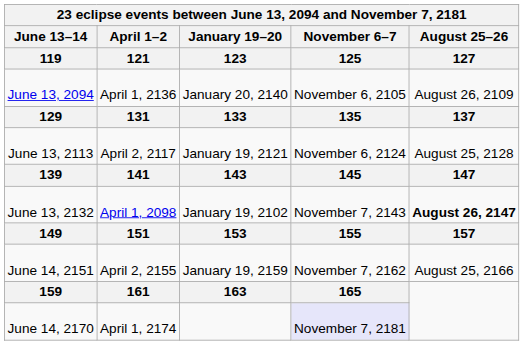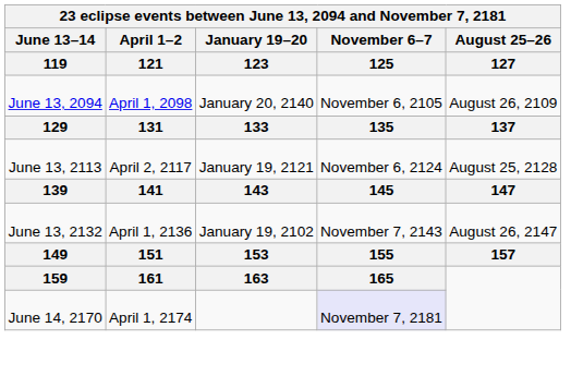June 13, 2094 | April 1–2 / 121: April 1, 2136 -> April 1, 2098
June 13, 2132 | April 1–2 / 121: April 1, 2098 -> April 1, 2136
June 13, 2132 | August 25–26 / 127: bold -> normal
- row: June 14, 2151 | April 2, 2155 | January 19, 2159 | November 7, 2162 | August 25, 2166
